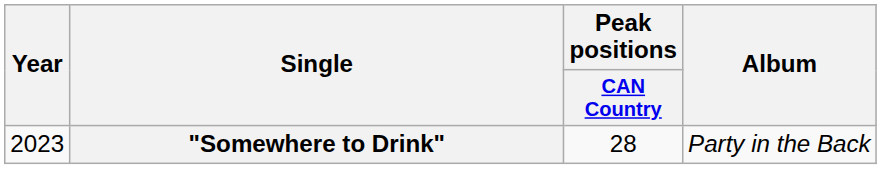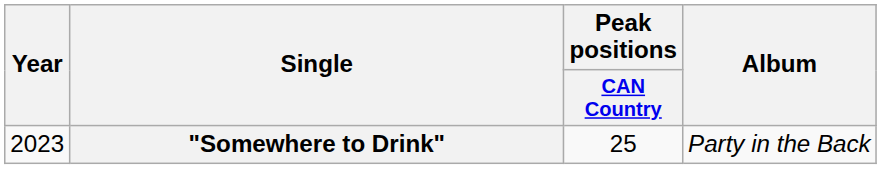"Somewhere to Drink" | Peak positions / CAN Country: 28 -> 25
